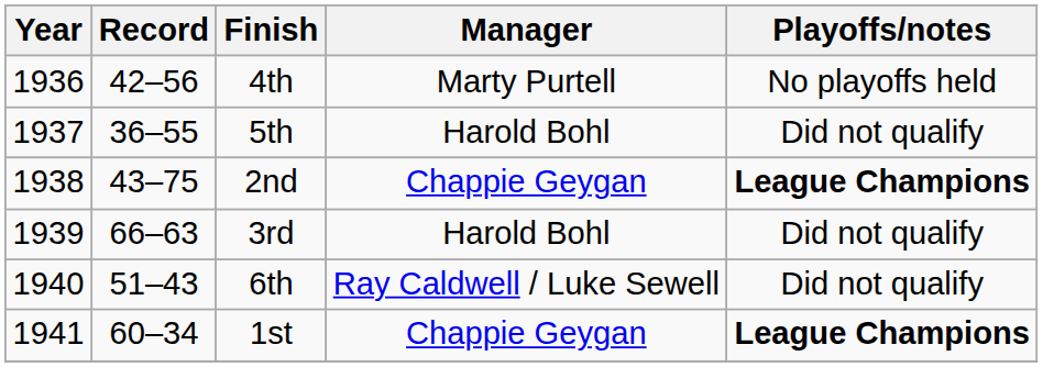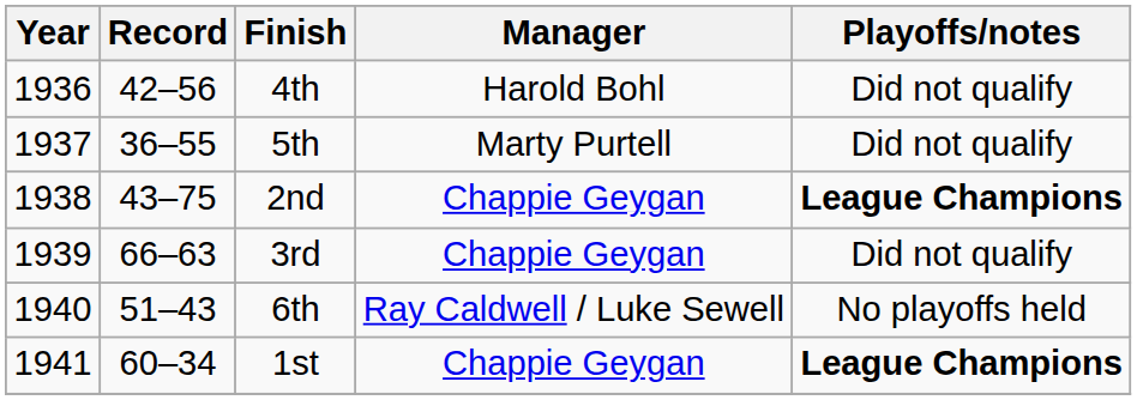4th | Manager: Marty Purtell -> Harold Bohl
4th | Playoffs/notes: No playoffs held -> Did not qualify
5th | Manager: Harold Bohl -> Marty Purtell
3rd | Manager: Harold Bohl -> Chappie Geygan
6th | Playoffs/notes: Did not qualify -> No playoffs held
